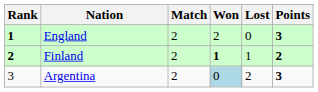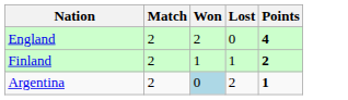- column: Rank | 1 | 2 | 3
England | Points: 3 -> 4
Finland | Won: bold -> normal
Argentina | Points: 3 -> 1
